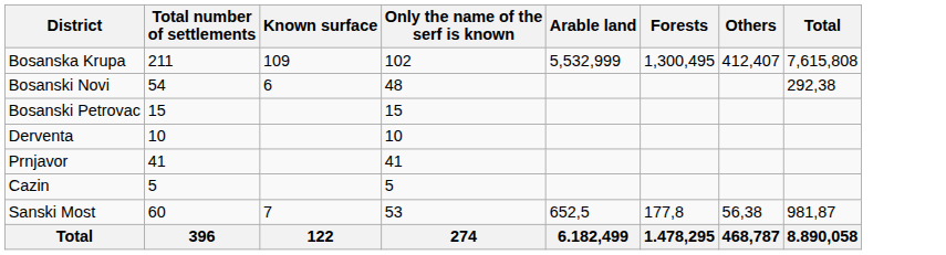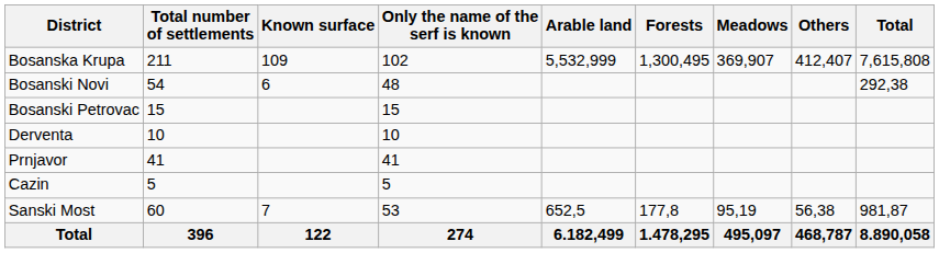+ column: Meadows | 369,907 | 95,19 | 495,097
